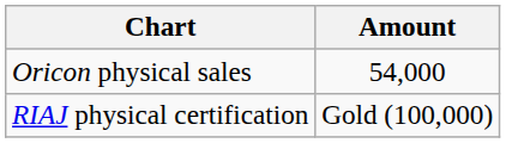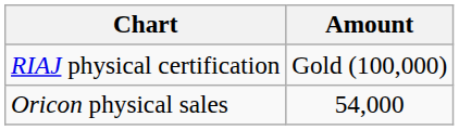rows swapped: Oricon physical sales <-> RIAJ physical certification
